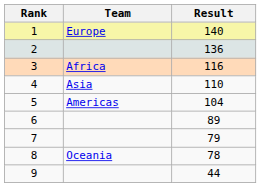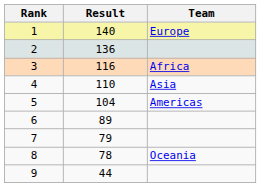columns swapped: Team <-> Result
